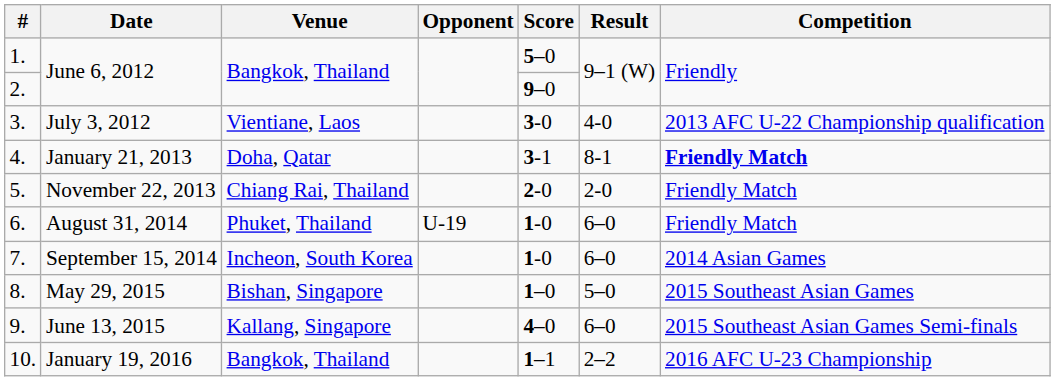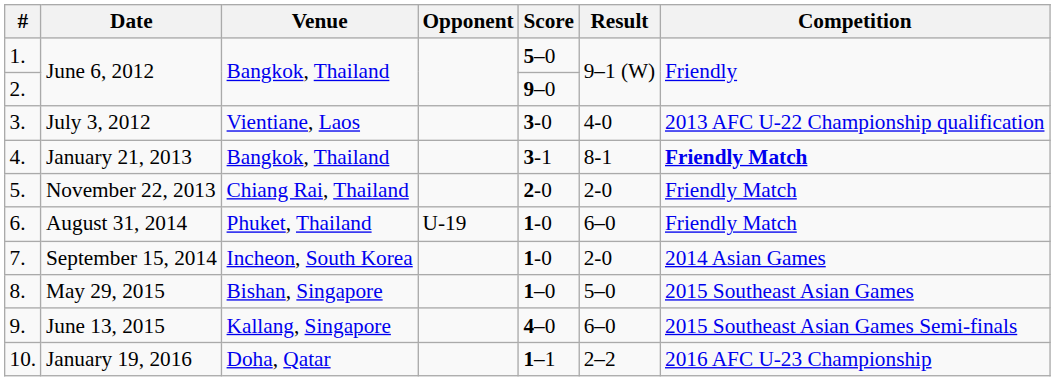January 21, 2013 | Venue: Doha, Qatar -> Bangkok, Thailand
September 15, 2014 | Result: 6–0 -> 2-0
January 19, 2016 | Venue: Bangkok, Thailand -> Doha, Qatar
